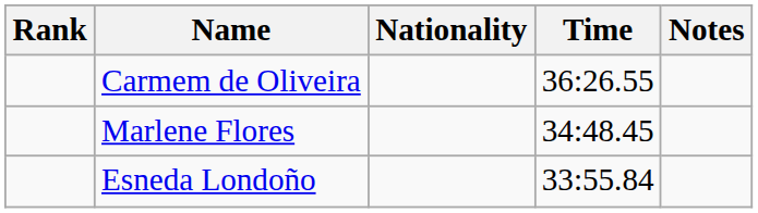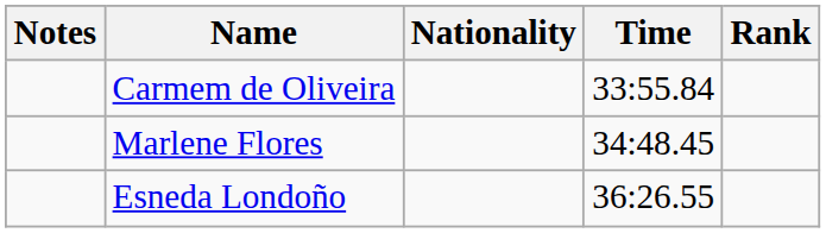columns swapped: Rank <-> Notes
Carmem de Oliveira | Time: 36:26.55 -> 33:55.84
Esneda Londoño | Time: 33:55.84 -> 36:26.55
